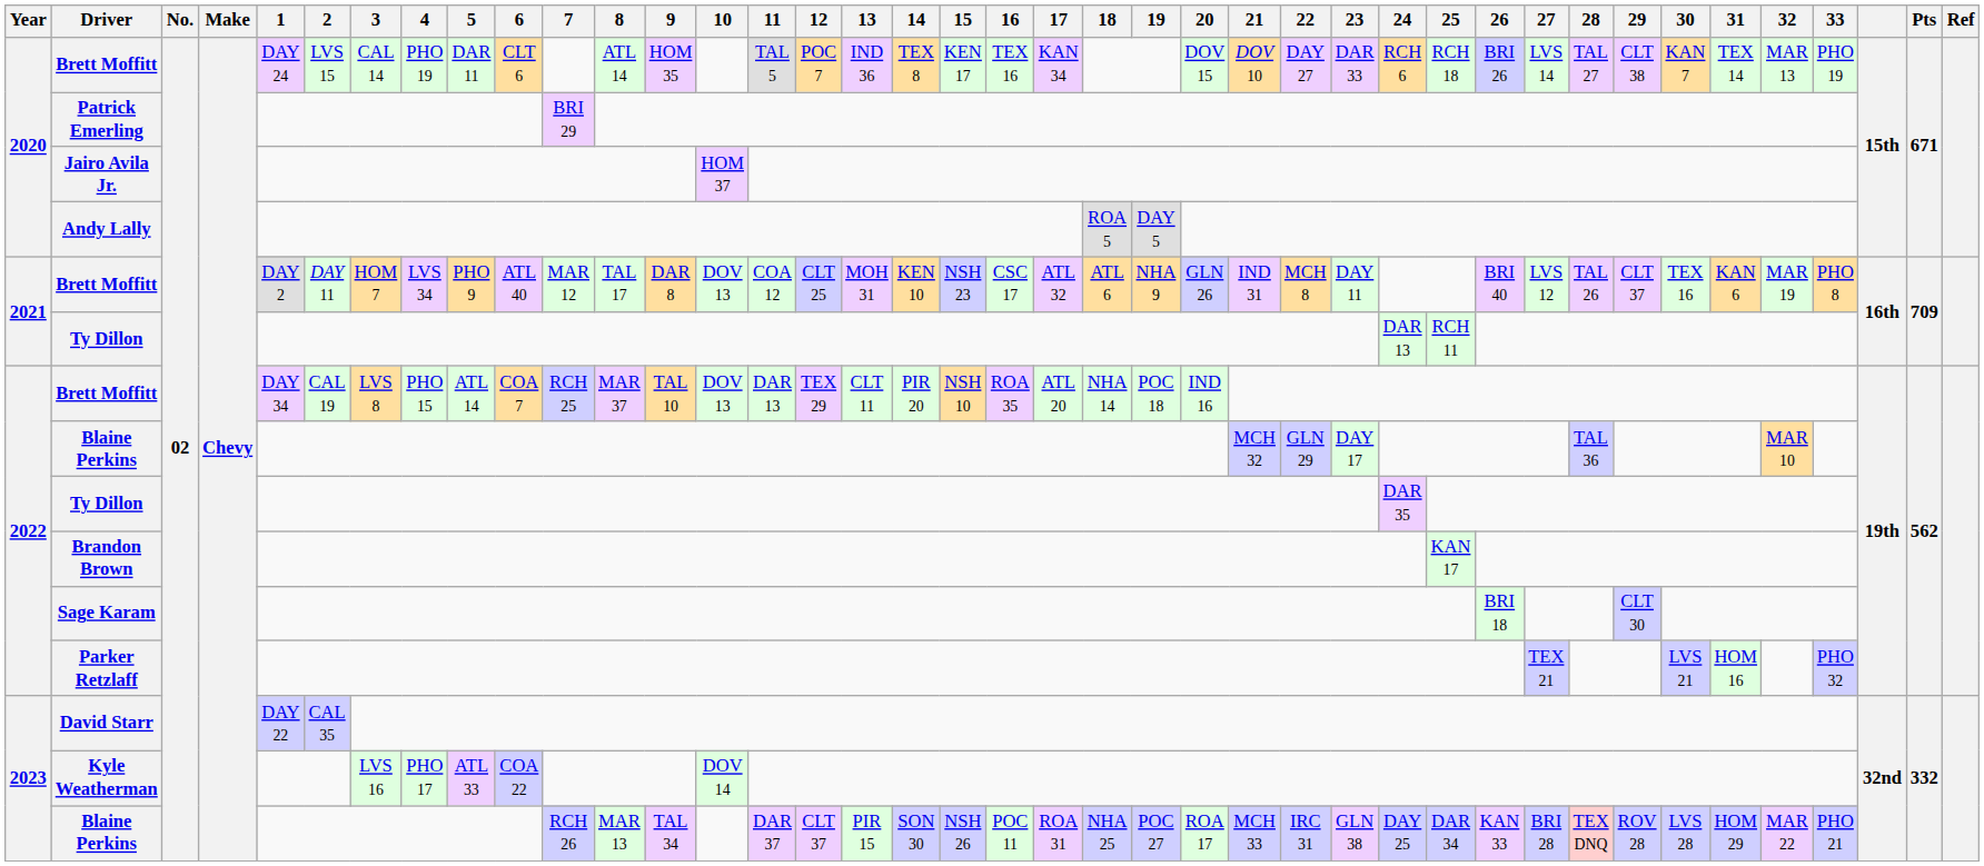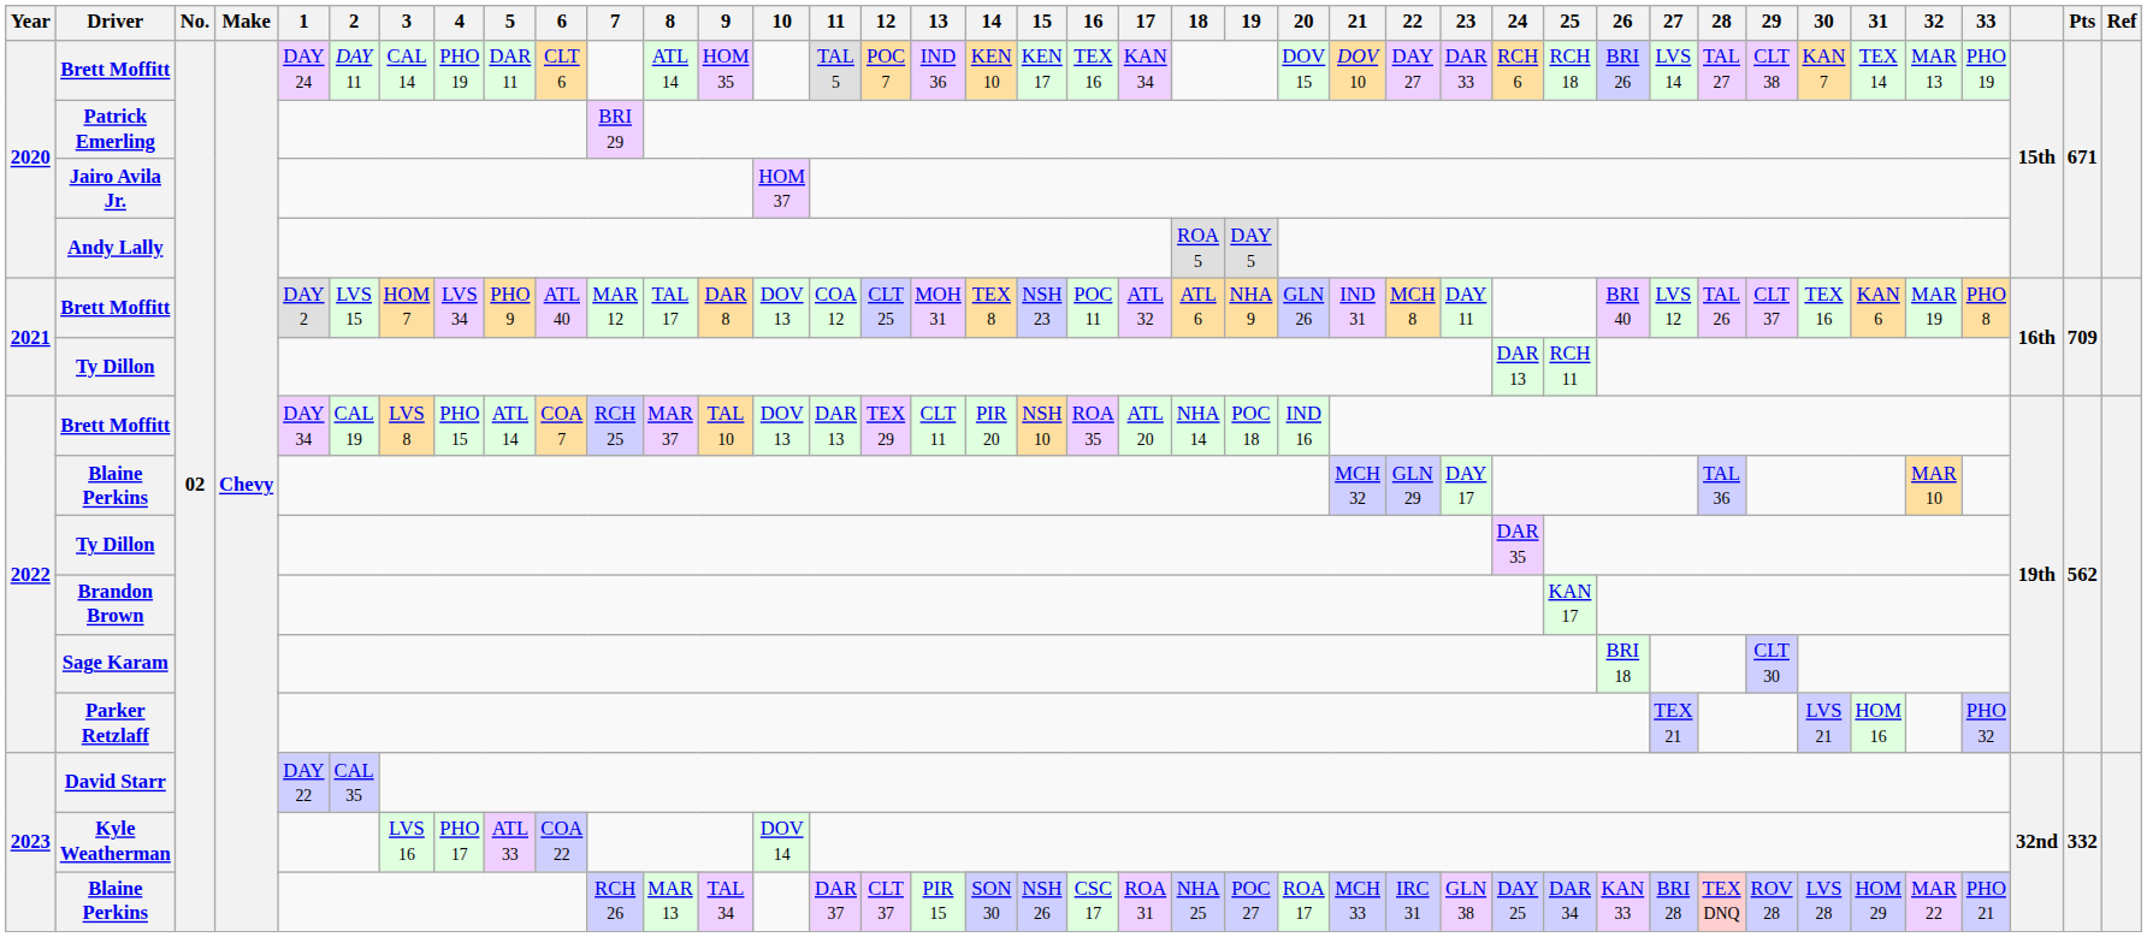2020 / Brett Moffitt | 2: LVS 15 -> DAY 11
2020 / Brett Moffitt | 14: TEX 8 -> KEN 10
2021 / Brett Moffitt | 2: DAY 11 -> LVS 15
2021 / Brett Moffitt | 14: KEN 10 -> TEX 8
2021 / Brett Moffitt | 16: CSC 17 -> POC 11
2023 / Blaine Perkins | 16: POC 11 -> CSC 17
